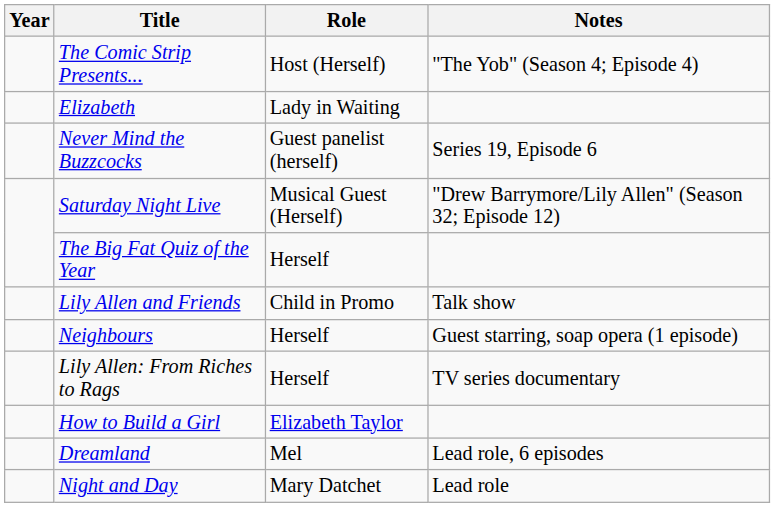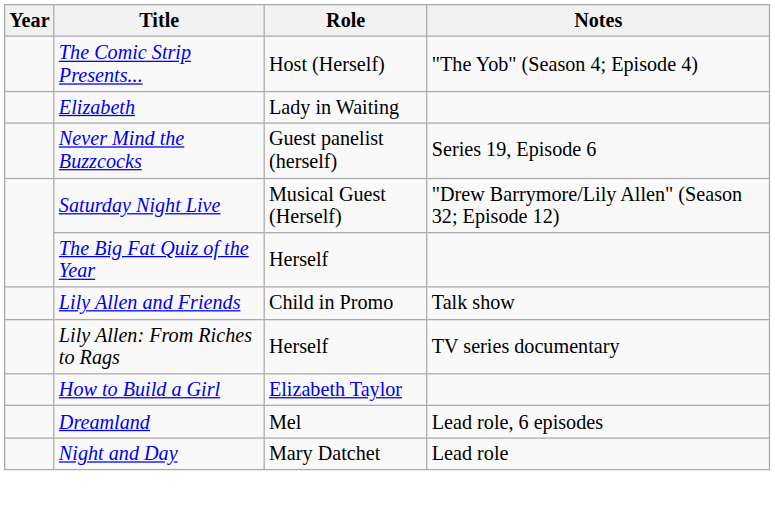- row: Neighbours | Herself | Guest starring, soap opera (1 episode)
